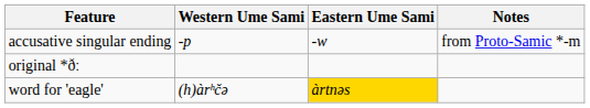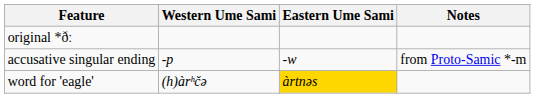rows swapped: original *ðː <-> accusative singular ending
